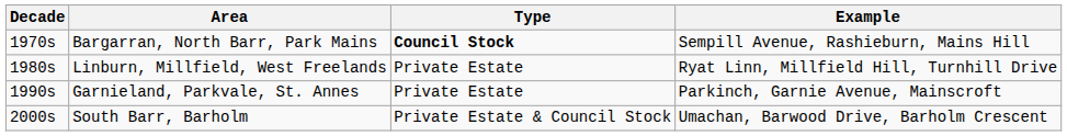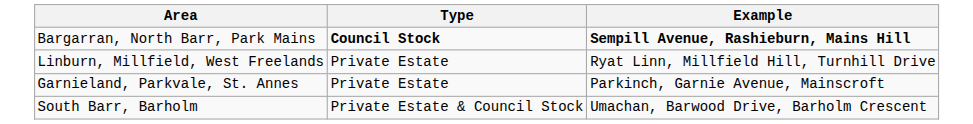- column: Decade | 1970s | 1980s | 1990s | 2000s
Bargarran, North Barr, Park Mains | Example: normal -> bold
